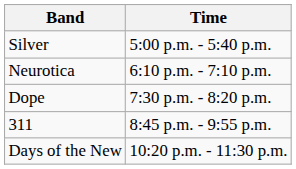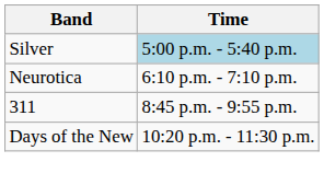Silver | Time: no background -> lightblue background
- row: Dope | 7:30 p.m. - 8:20 p.m.
